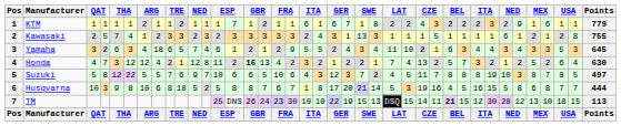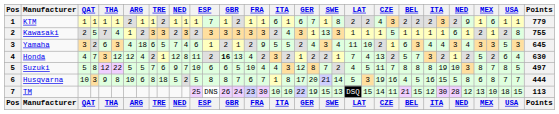Suzuki | column 18: 6 -> 4
Suzuki | column 22: 3 -> 8
TM | column 29: bold -> normal
